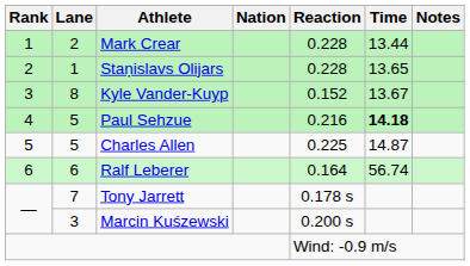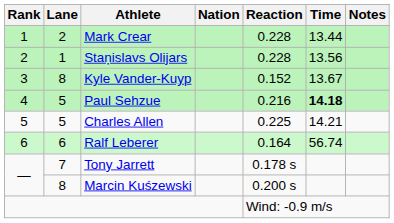Staņislavs Olijars | Time: 13.65 -> 13.56
Charles Allen | Time: 14.87 -> 14.21
Marcin Kuśzewski | Lane: 3 -> 8
